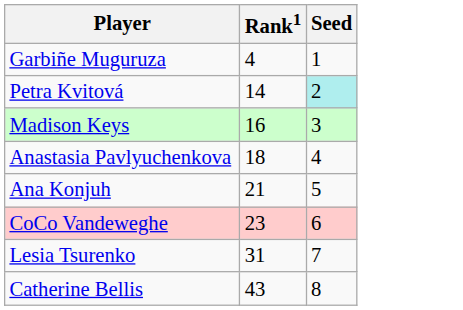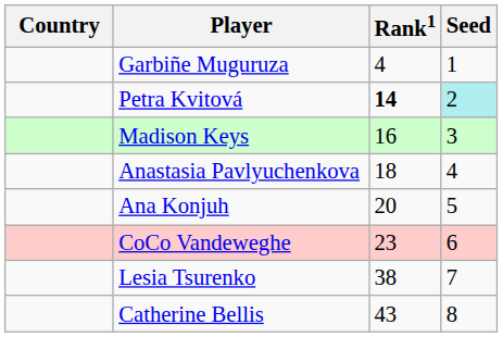+ column: Country
Petra Kvitová | Rank1: normal -> bold
Ana Konjuh | Rank1: 21 -> 20
Lesia Tsurenko | Rank1: 31 -> 38
